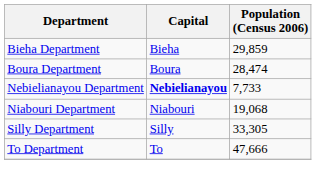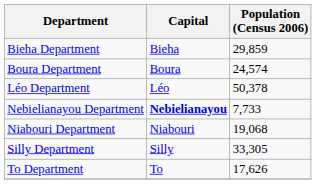Boura Department | Population (Census 2006): 28,474 -> 24,574
+ row: Léo Department | Léo | 50,378
To Department | Population (Census 2006): 47,666 -> 17,626
